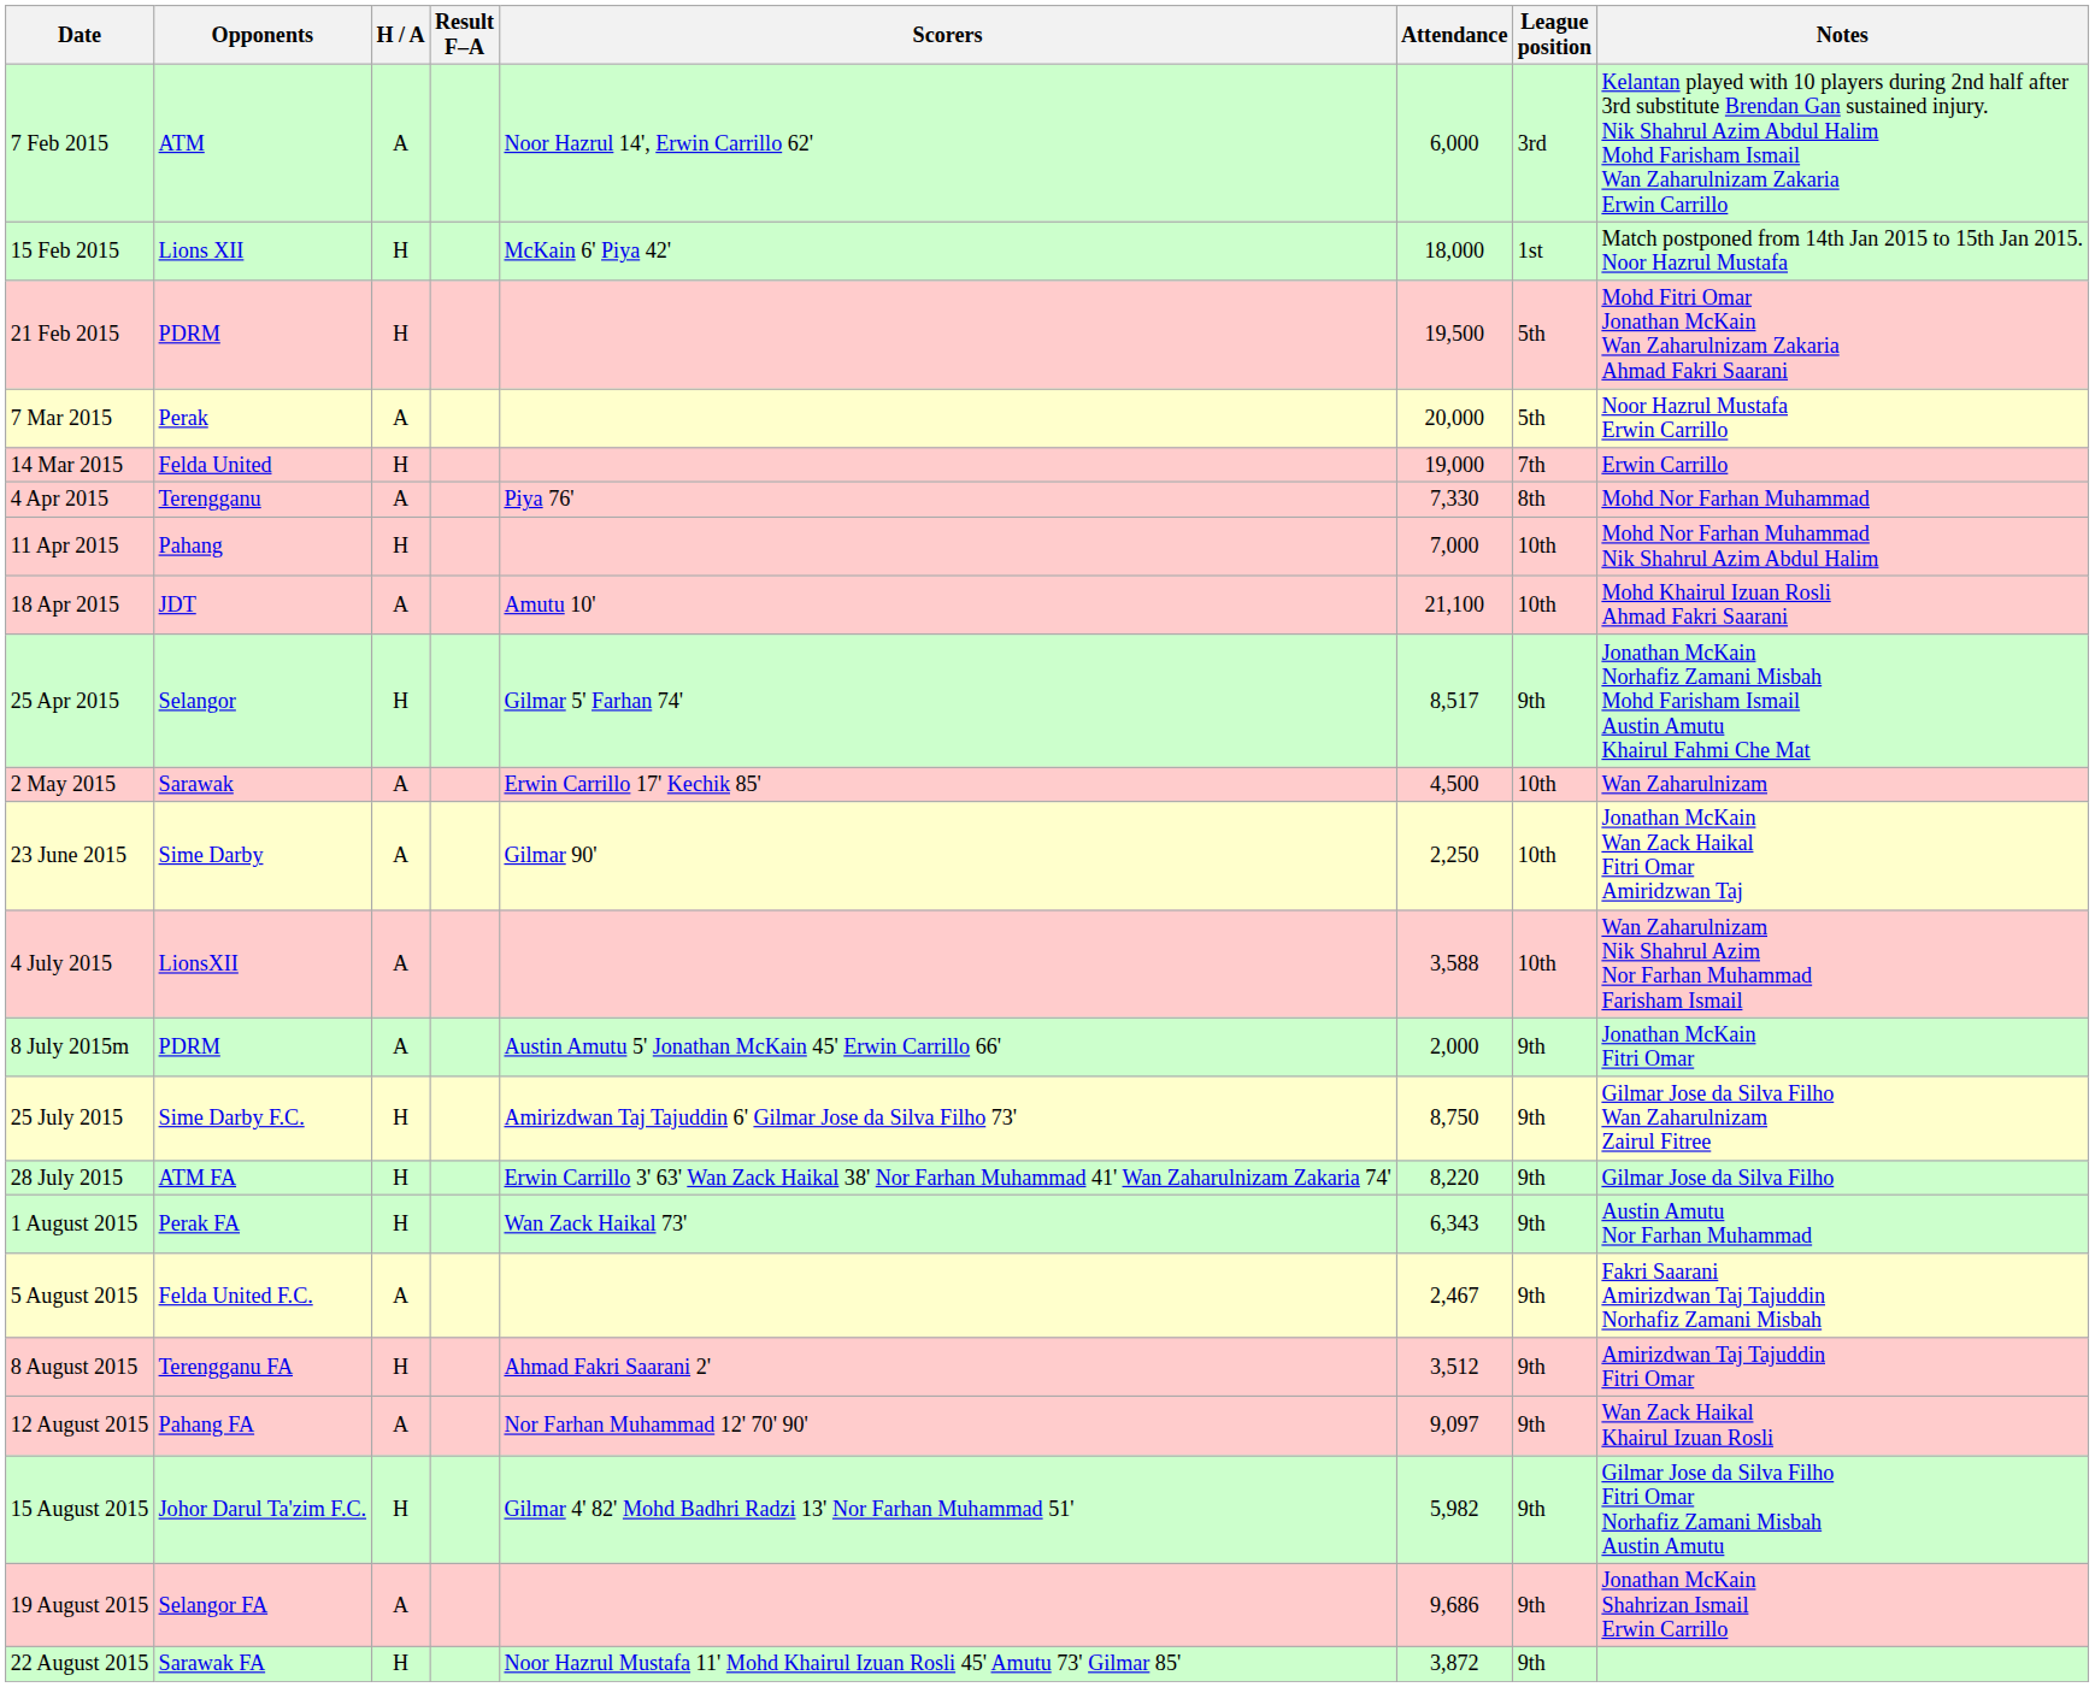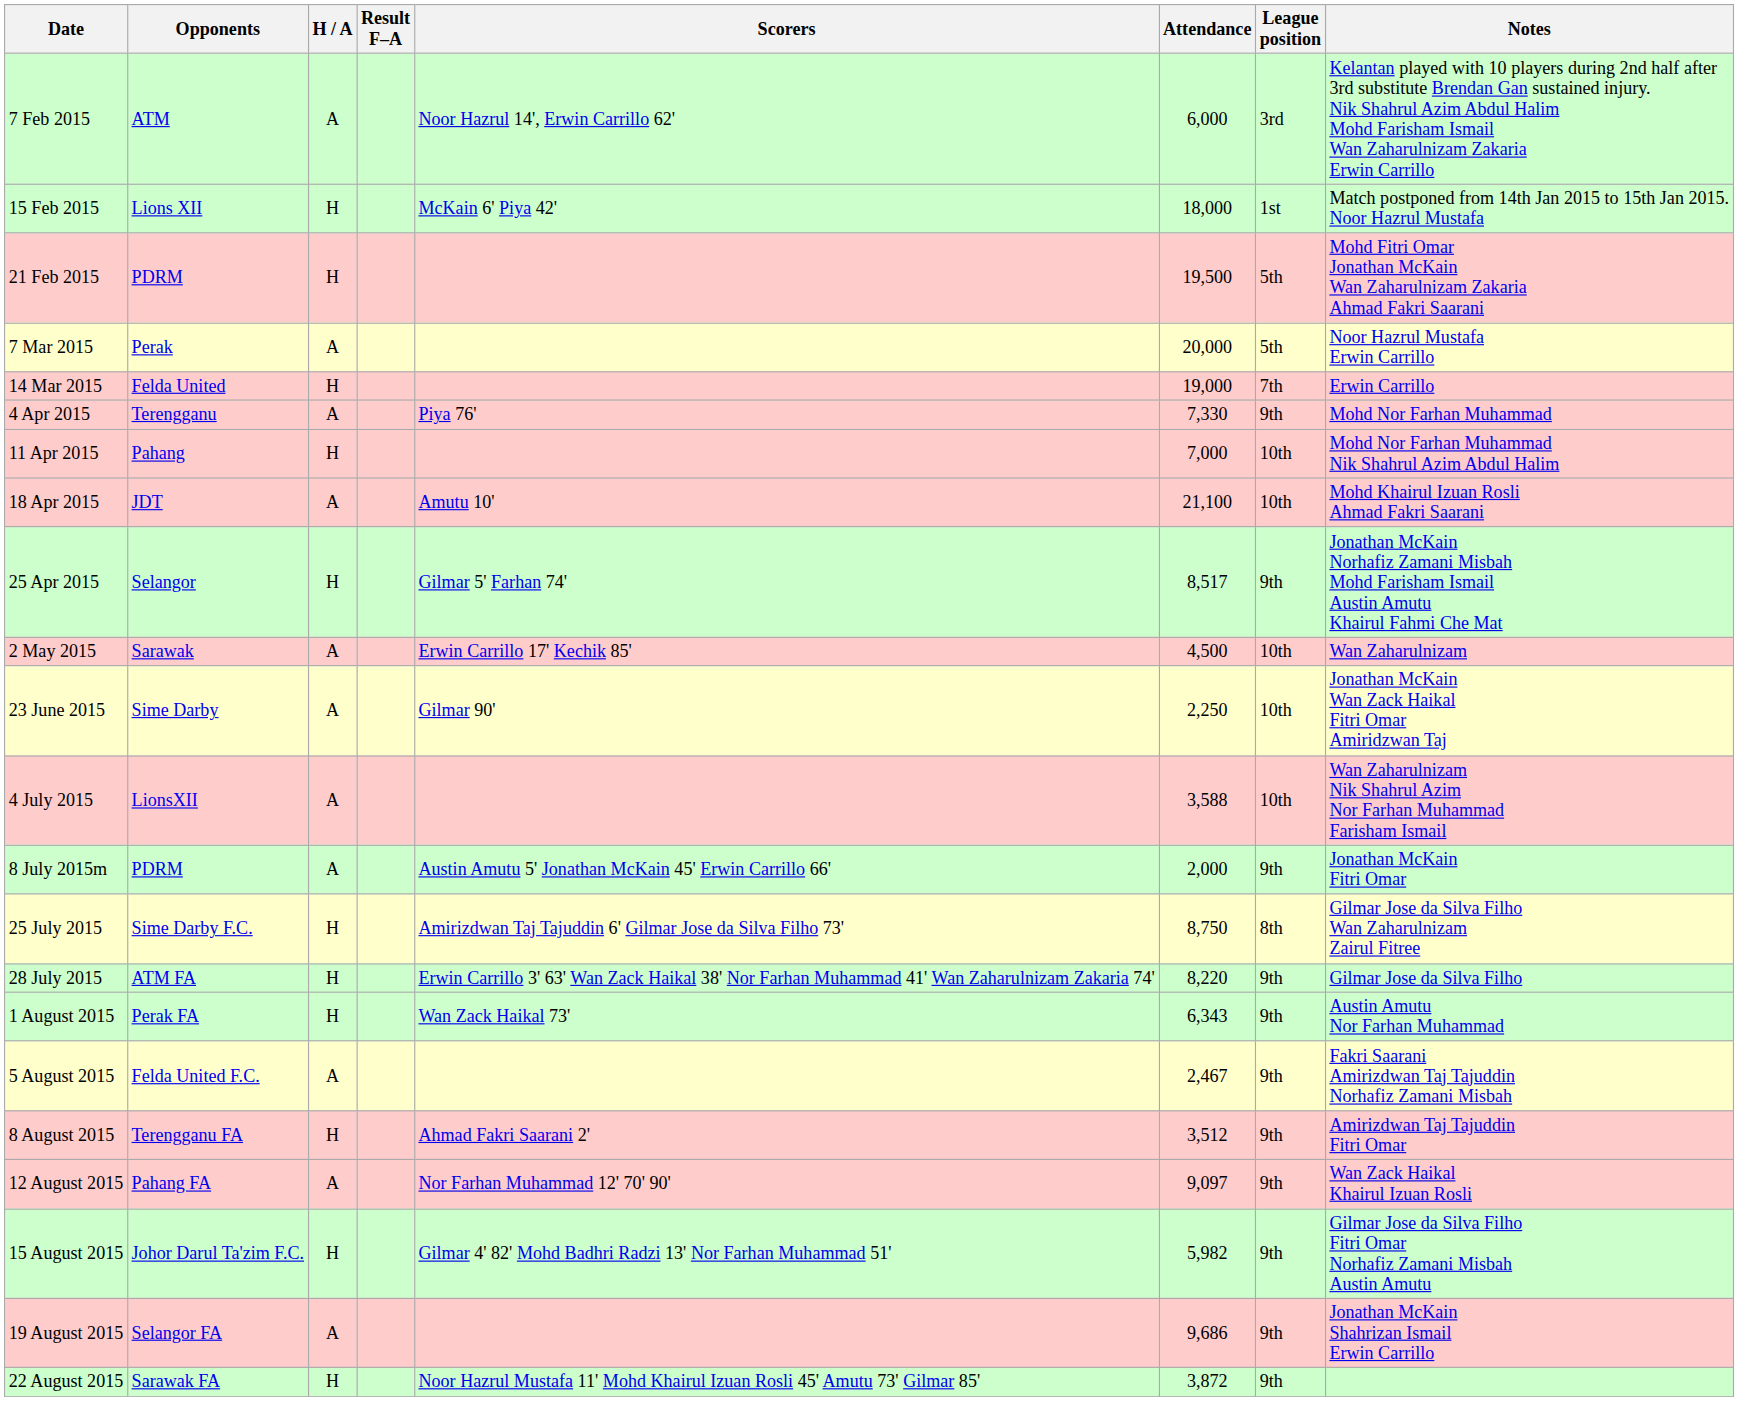4 Apr 2015 | League position: 8th -> 9th
25 July 2015 | League position: 9th -> 8th
